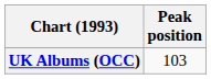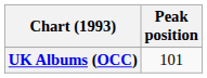UK Albums (OCC) | Peak position: 103 -> 101
